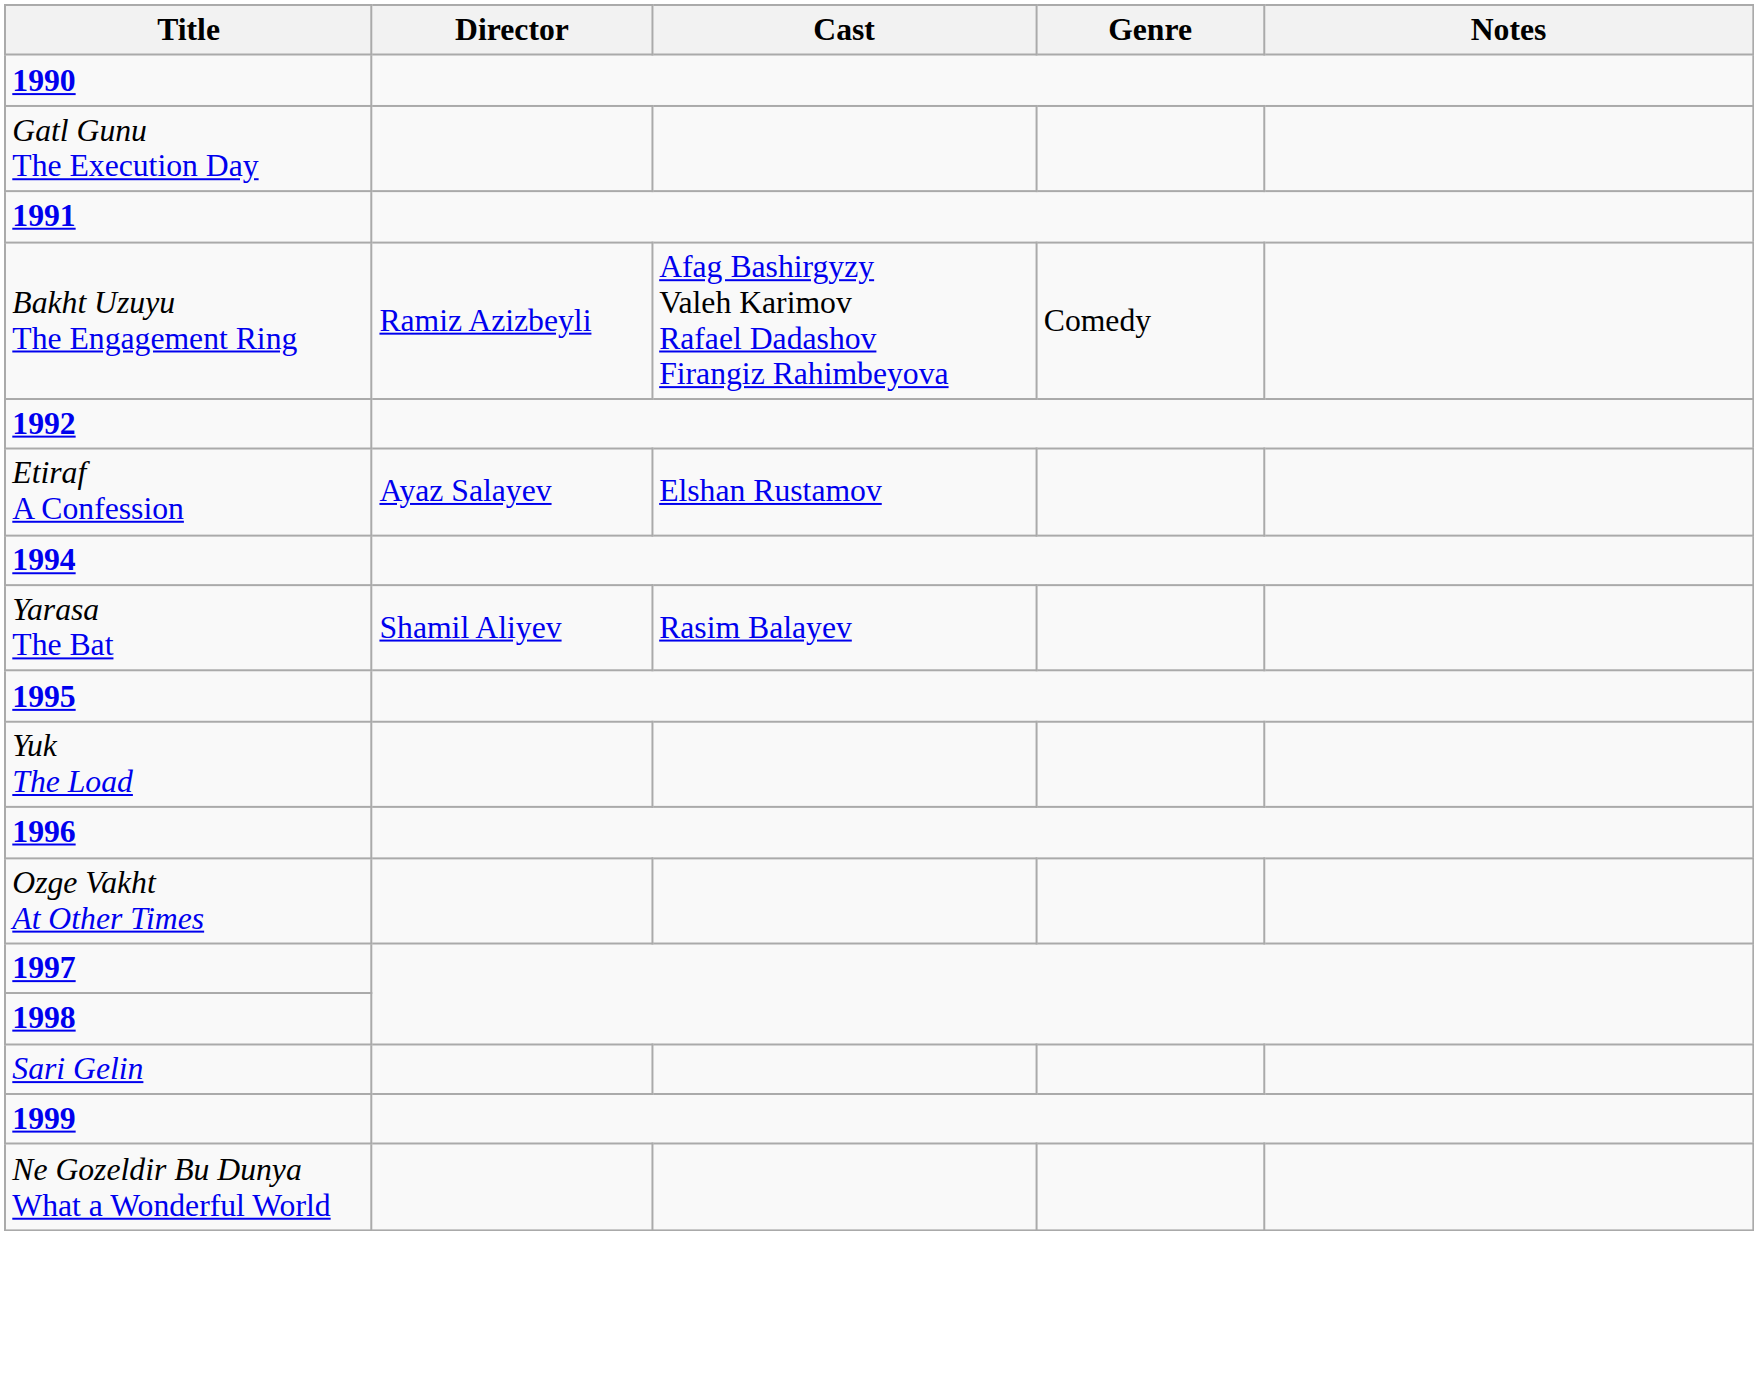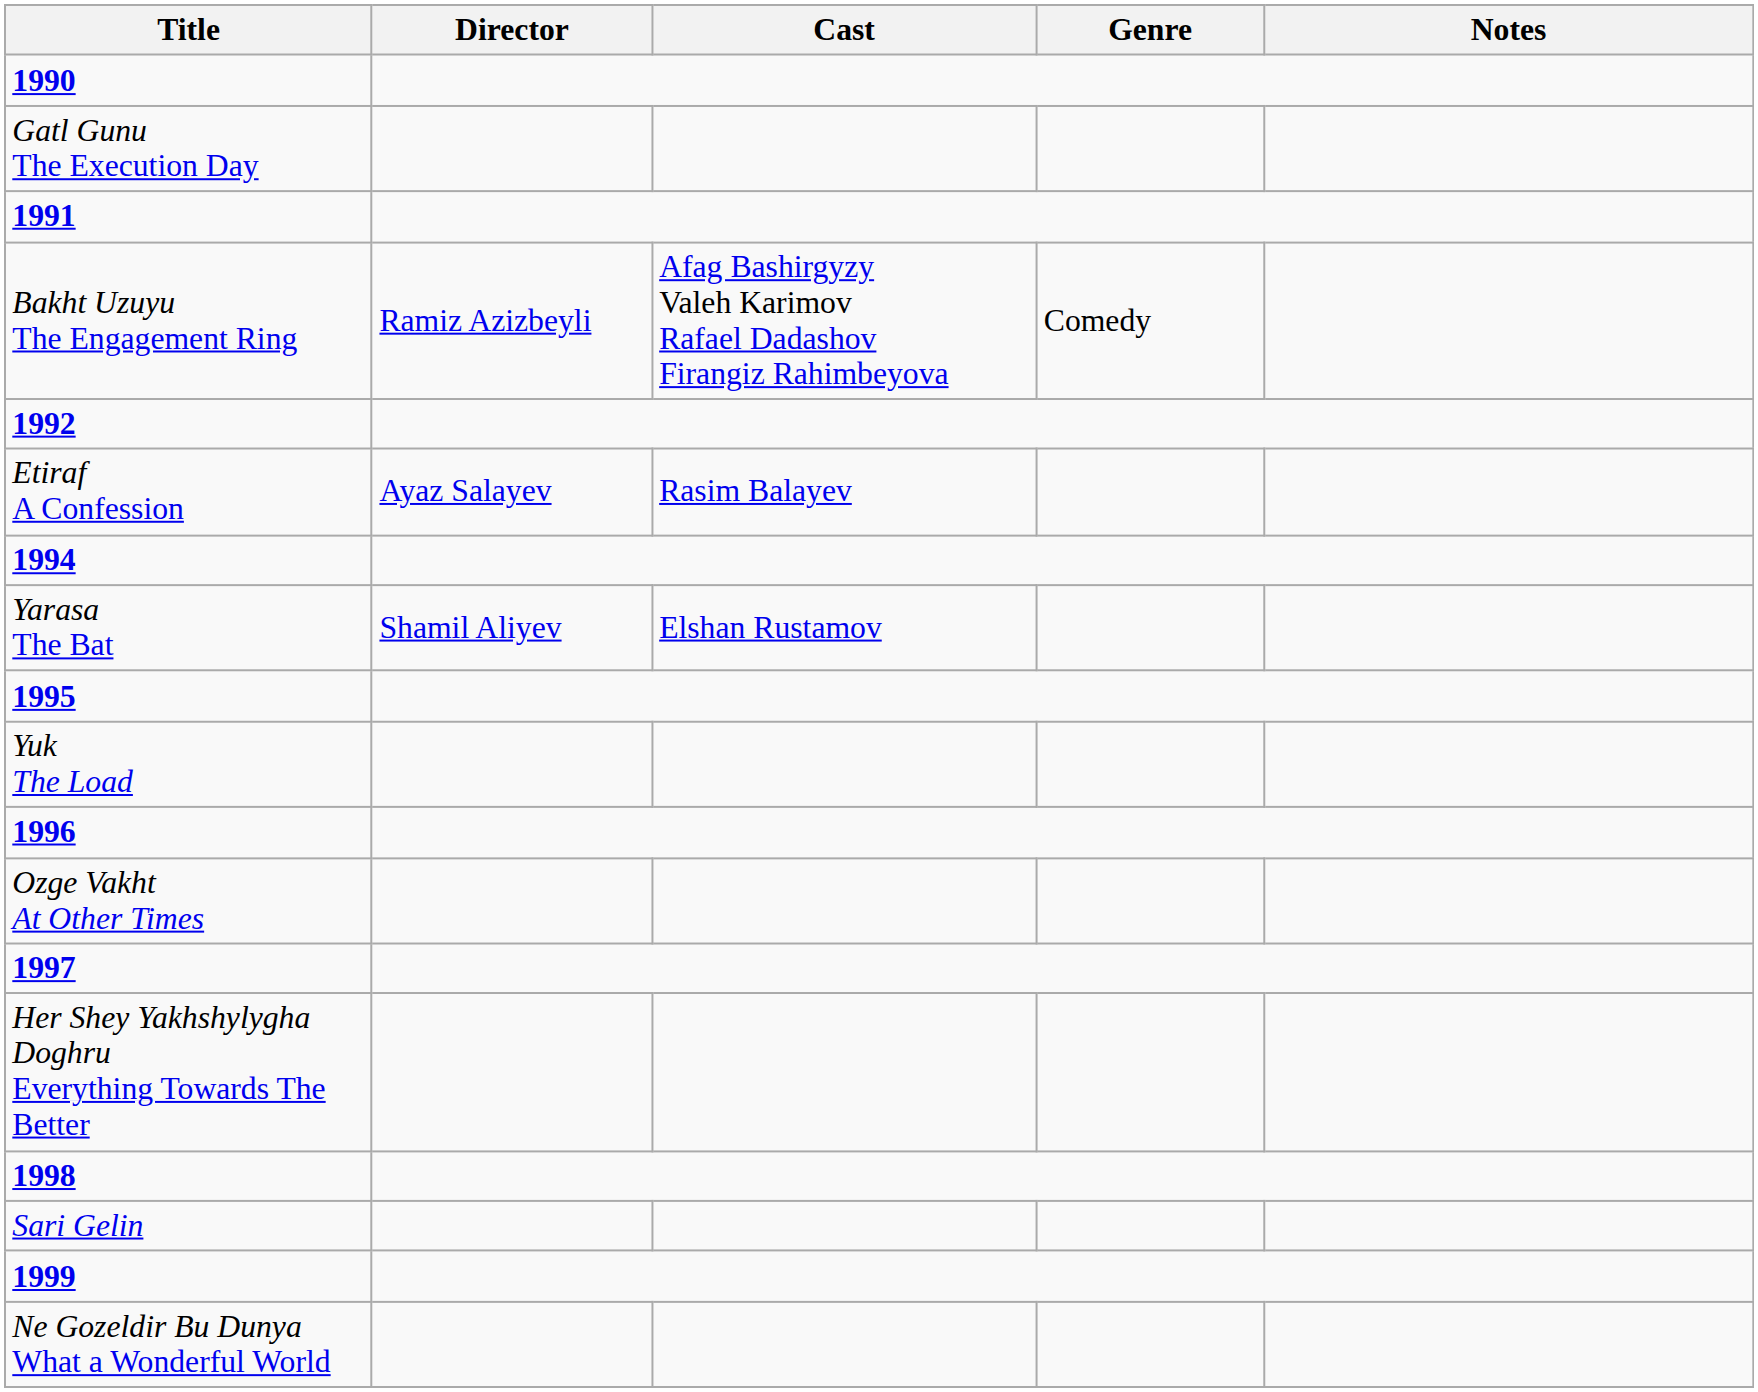Etiraf A Confession | Cast: Elshan Rustamov -> Rasim Balayev
Yarasa The Bat | Cast: Rasim Balayev -> Elshan Rustamov
+ row: Her Shey Yakhshylygha Doghru Everything Towards The Better
